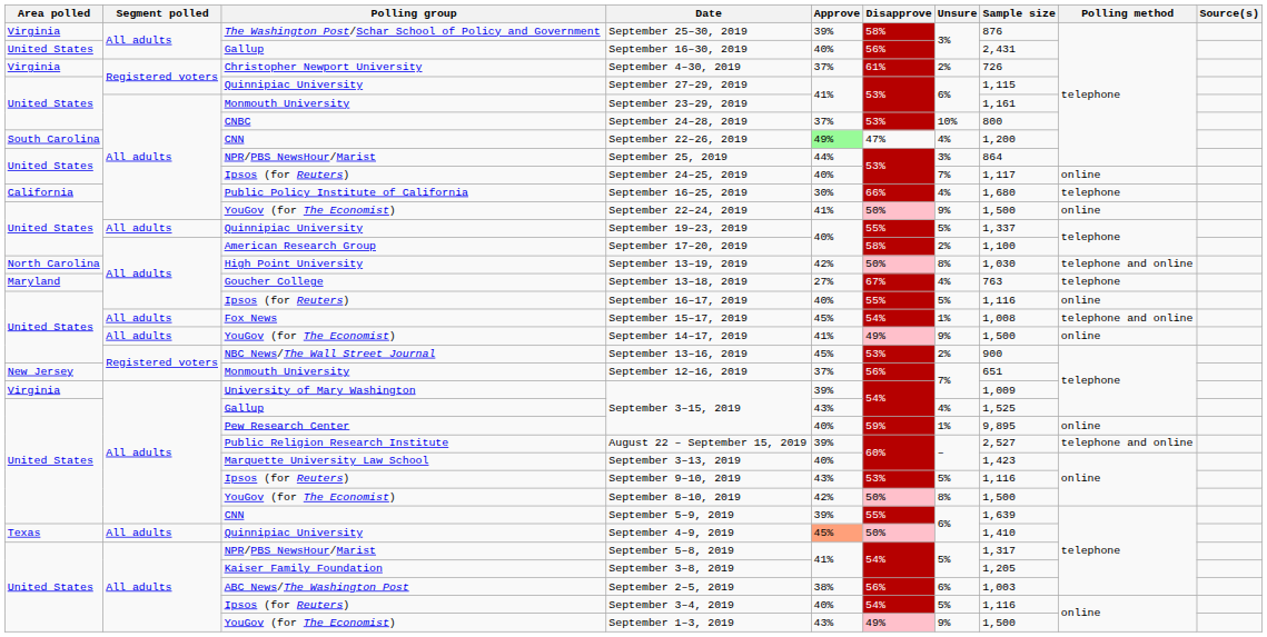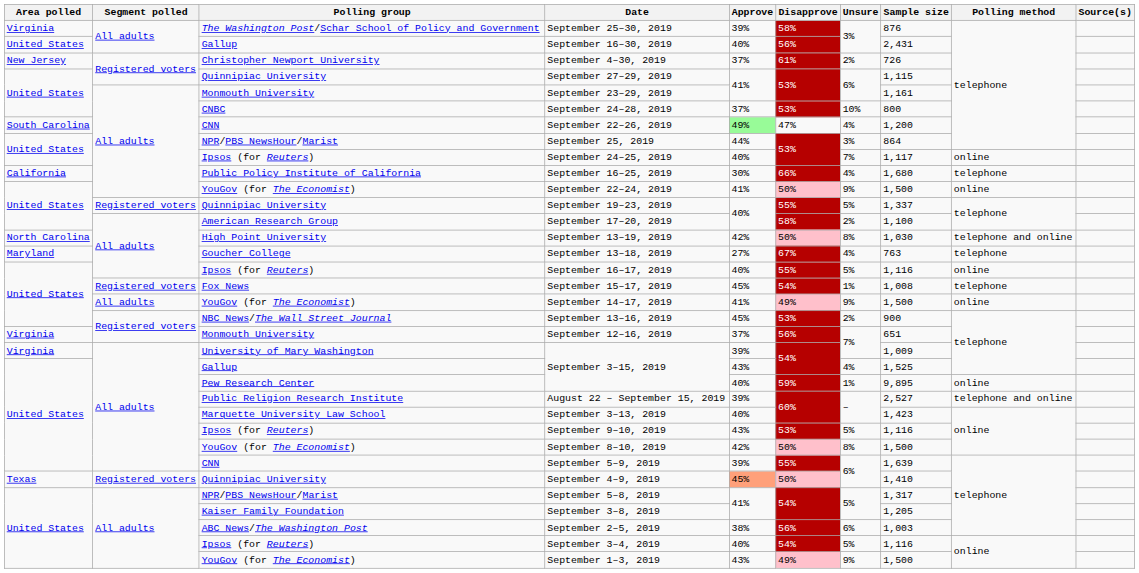September 4–30, 2019 | Area polled: Virginia -> New Jersey
September 19–23, 2019 | Segment polled: All adults -> Registered voters
September 15–17, 2019 | Segment polled: All adults -> Registered voters
September 15–17, 2019 | Polling method: telephone and online -> telephone
September 12–16, 2019 | Area polled: New Jersey -> Virginia
September 4–9, 2019 | Segment polled: All adults -> Registered voters
